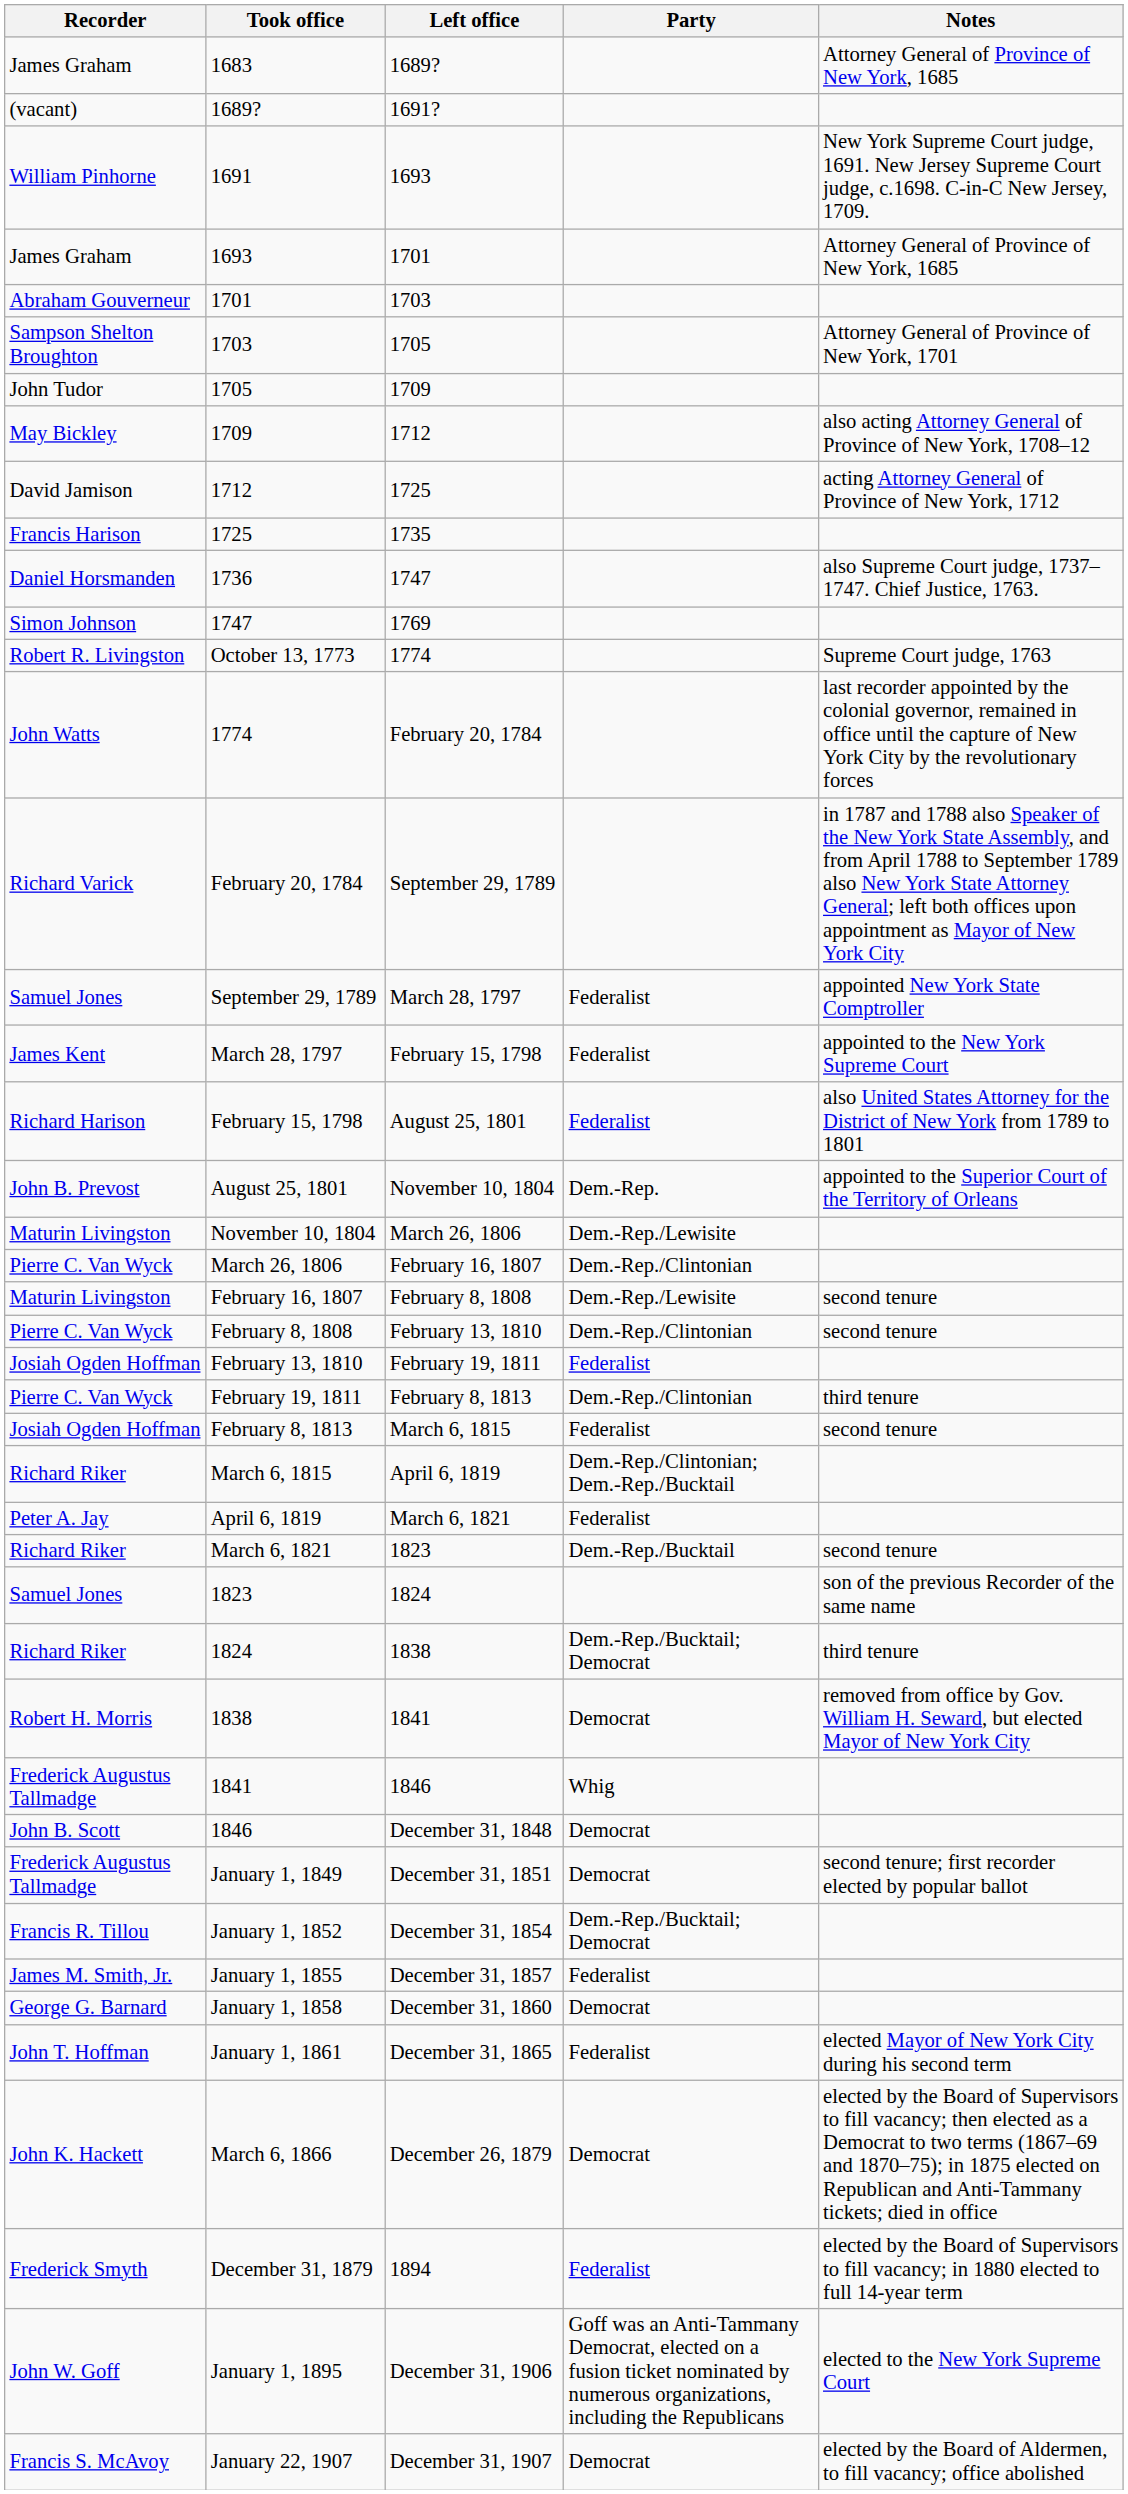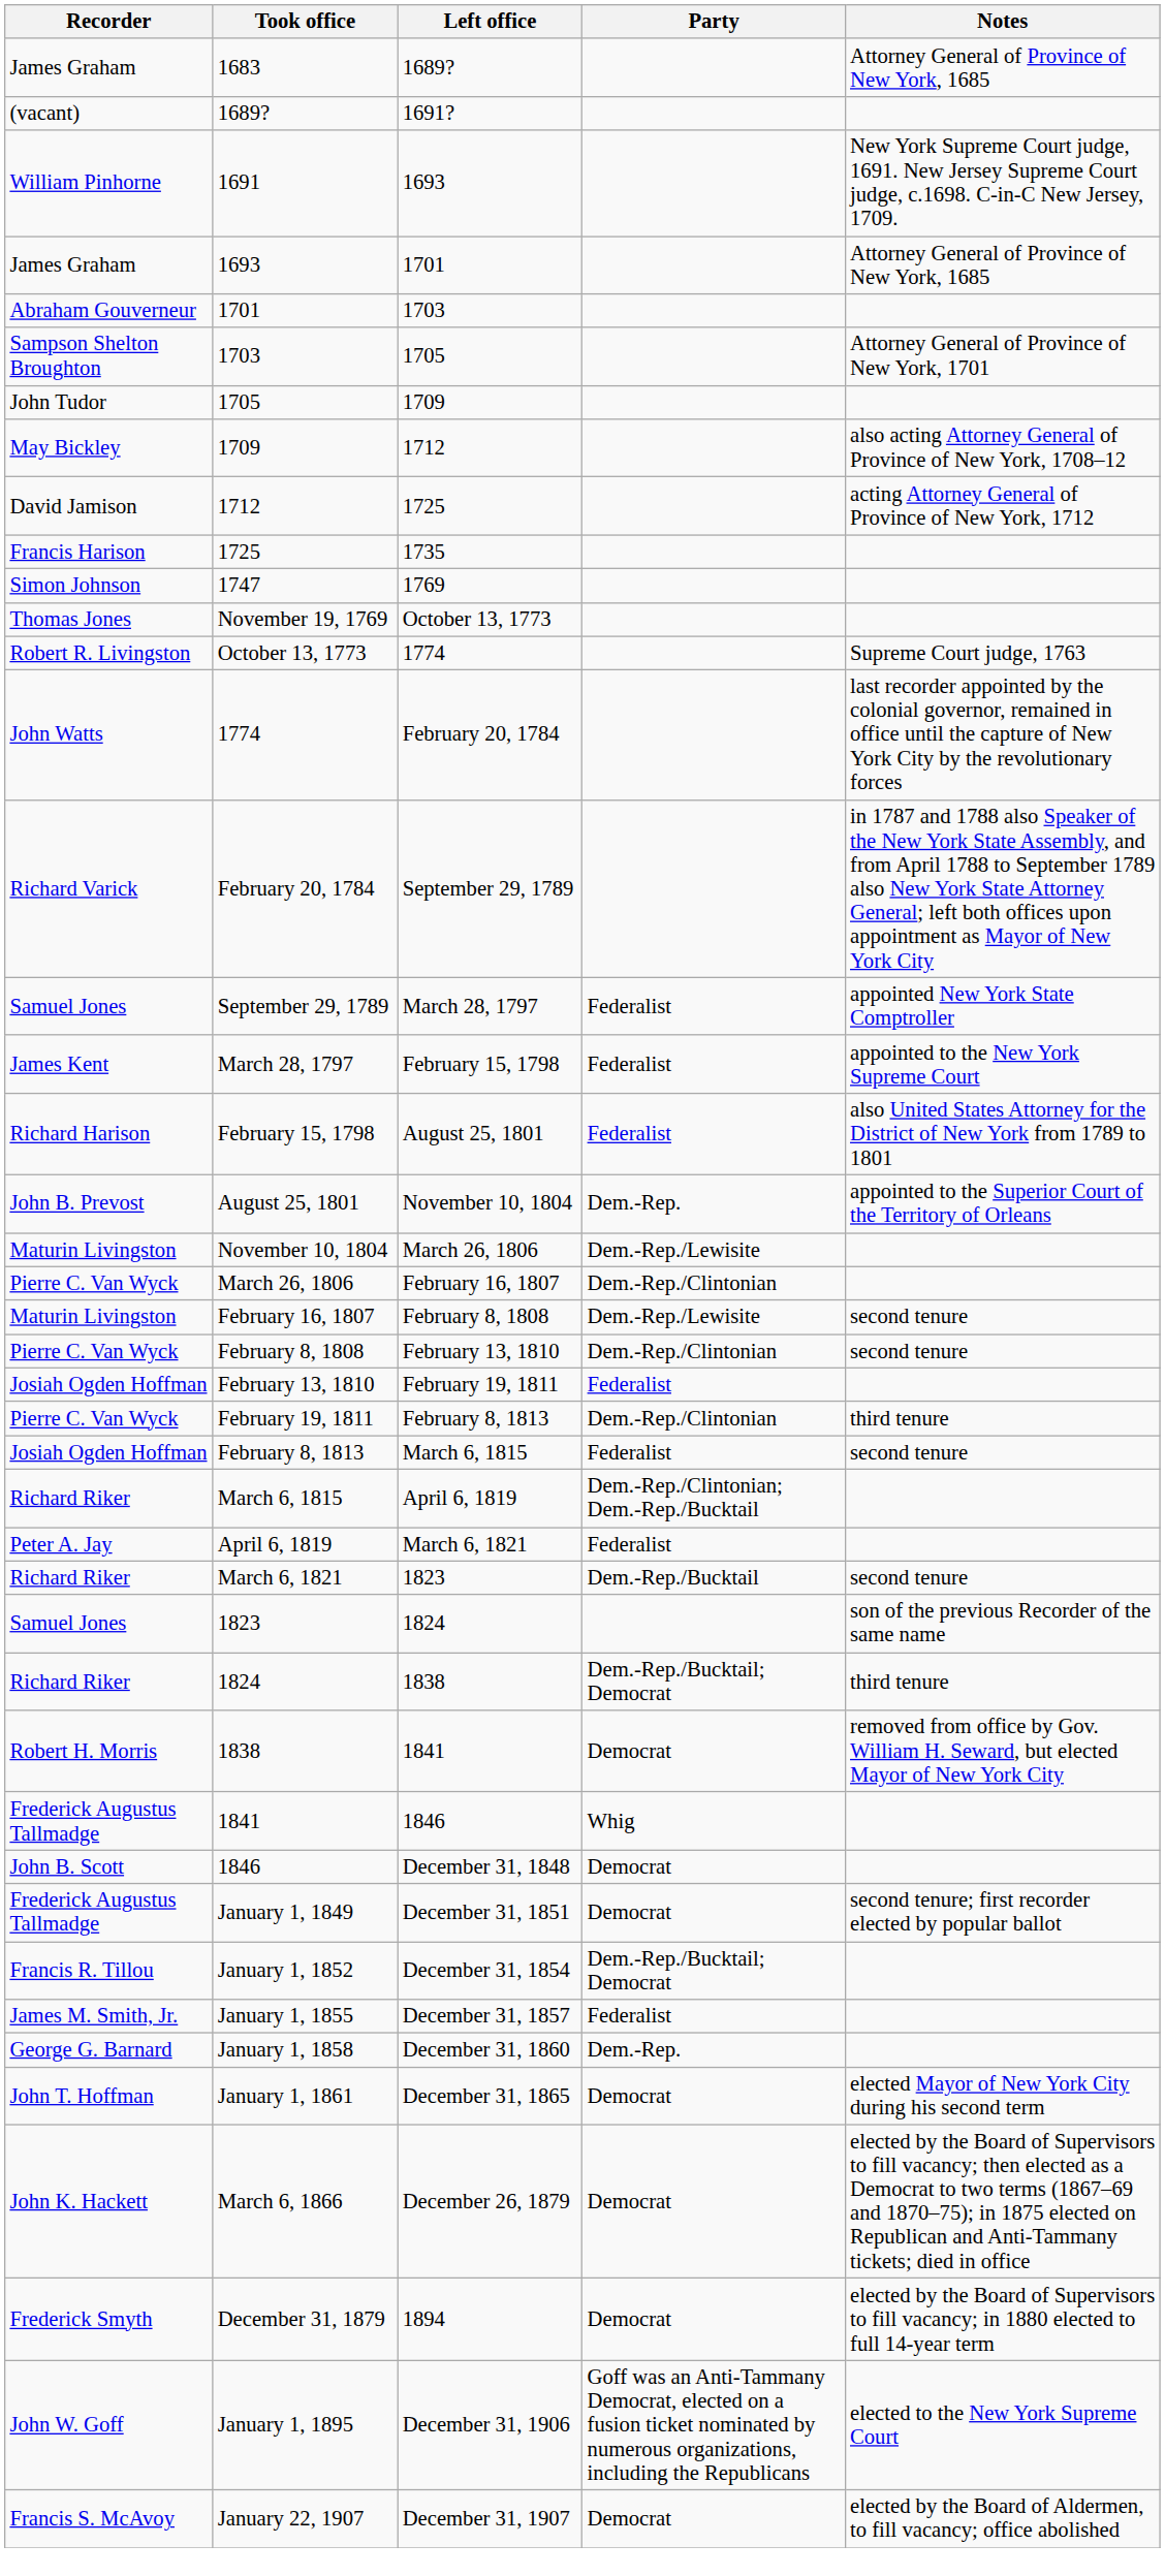- row: Daniel Horsmanden | 1736 | 1747 | also Supreme Court judge, 1737–1747. Chief Justice, 1763.
+ row: Thomas Jones | November 19, 1769 | October 13, 1773
January 1, 1858 | Party: Democrat -> Dem.-Rep.
January 1, 1861 | Party: Federalist -> Democrat
December 31, 1879 | Party: Federalist -> Democrat
